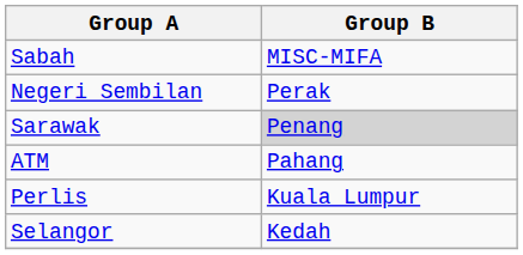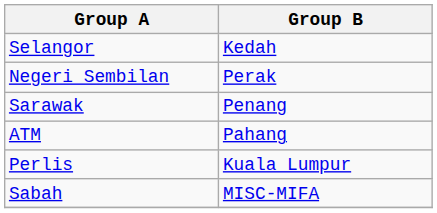rows swapped: Sabah <-> Selangor
Sarawak | Group B: lightgrey background -> no background
